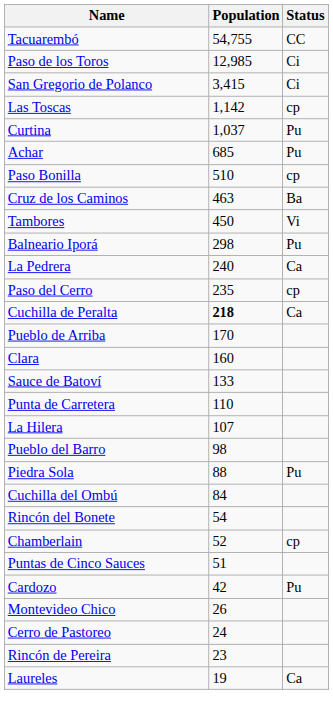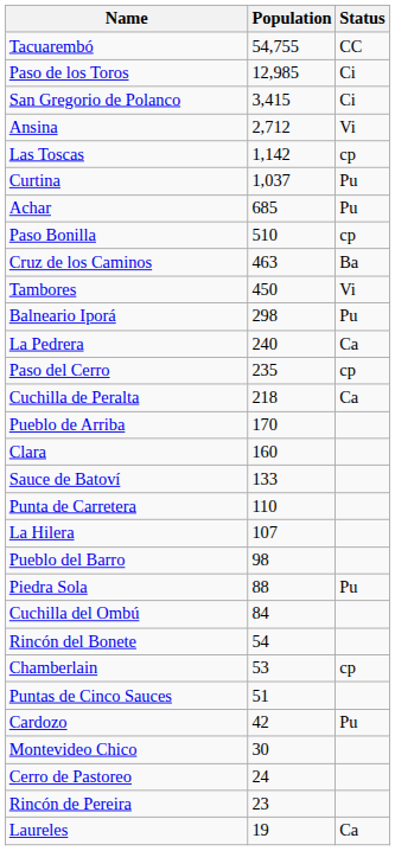+ row: Ansina | 2,712 | Vi
Cuchilla de Peralta | Population: bold -> normal
Chamberlain | Population: 52 -> 53
Montevideo Chico | Population: 26 -> 30
